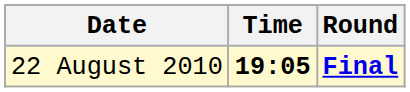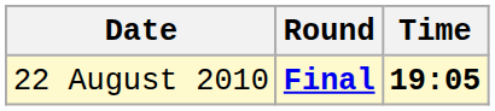columns swapped: Time <-> Round
